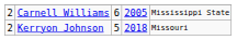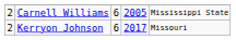Kerryon Johnson | column 3: 5 -> 6
Kerryon Johnson | column 4: 2018 -> 2017
